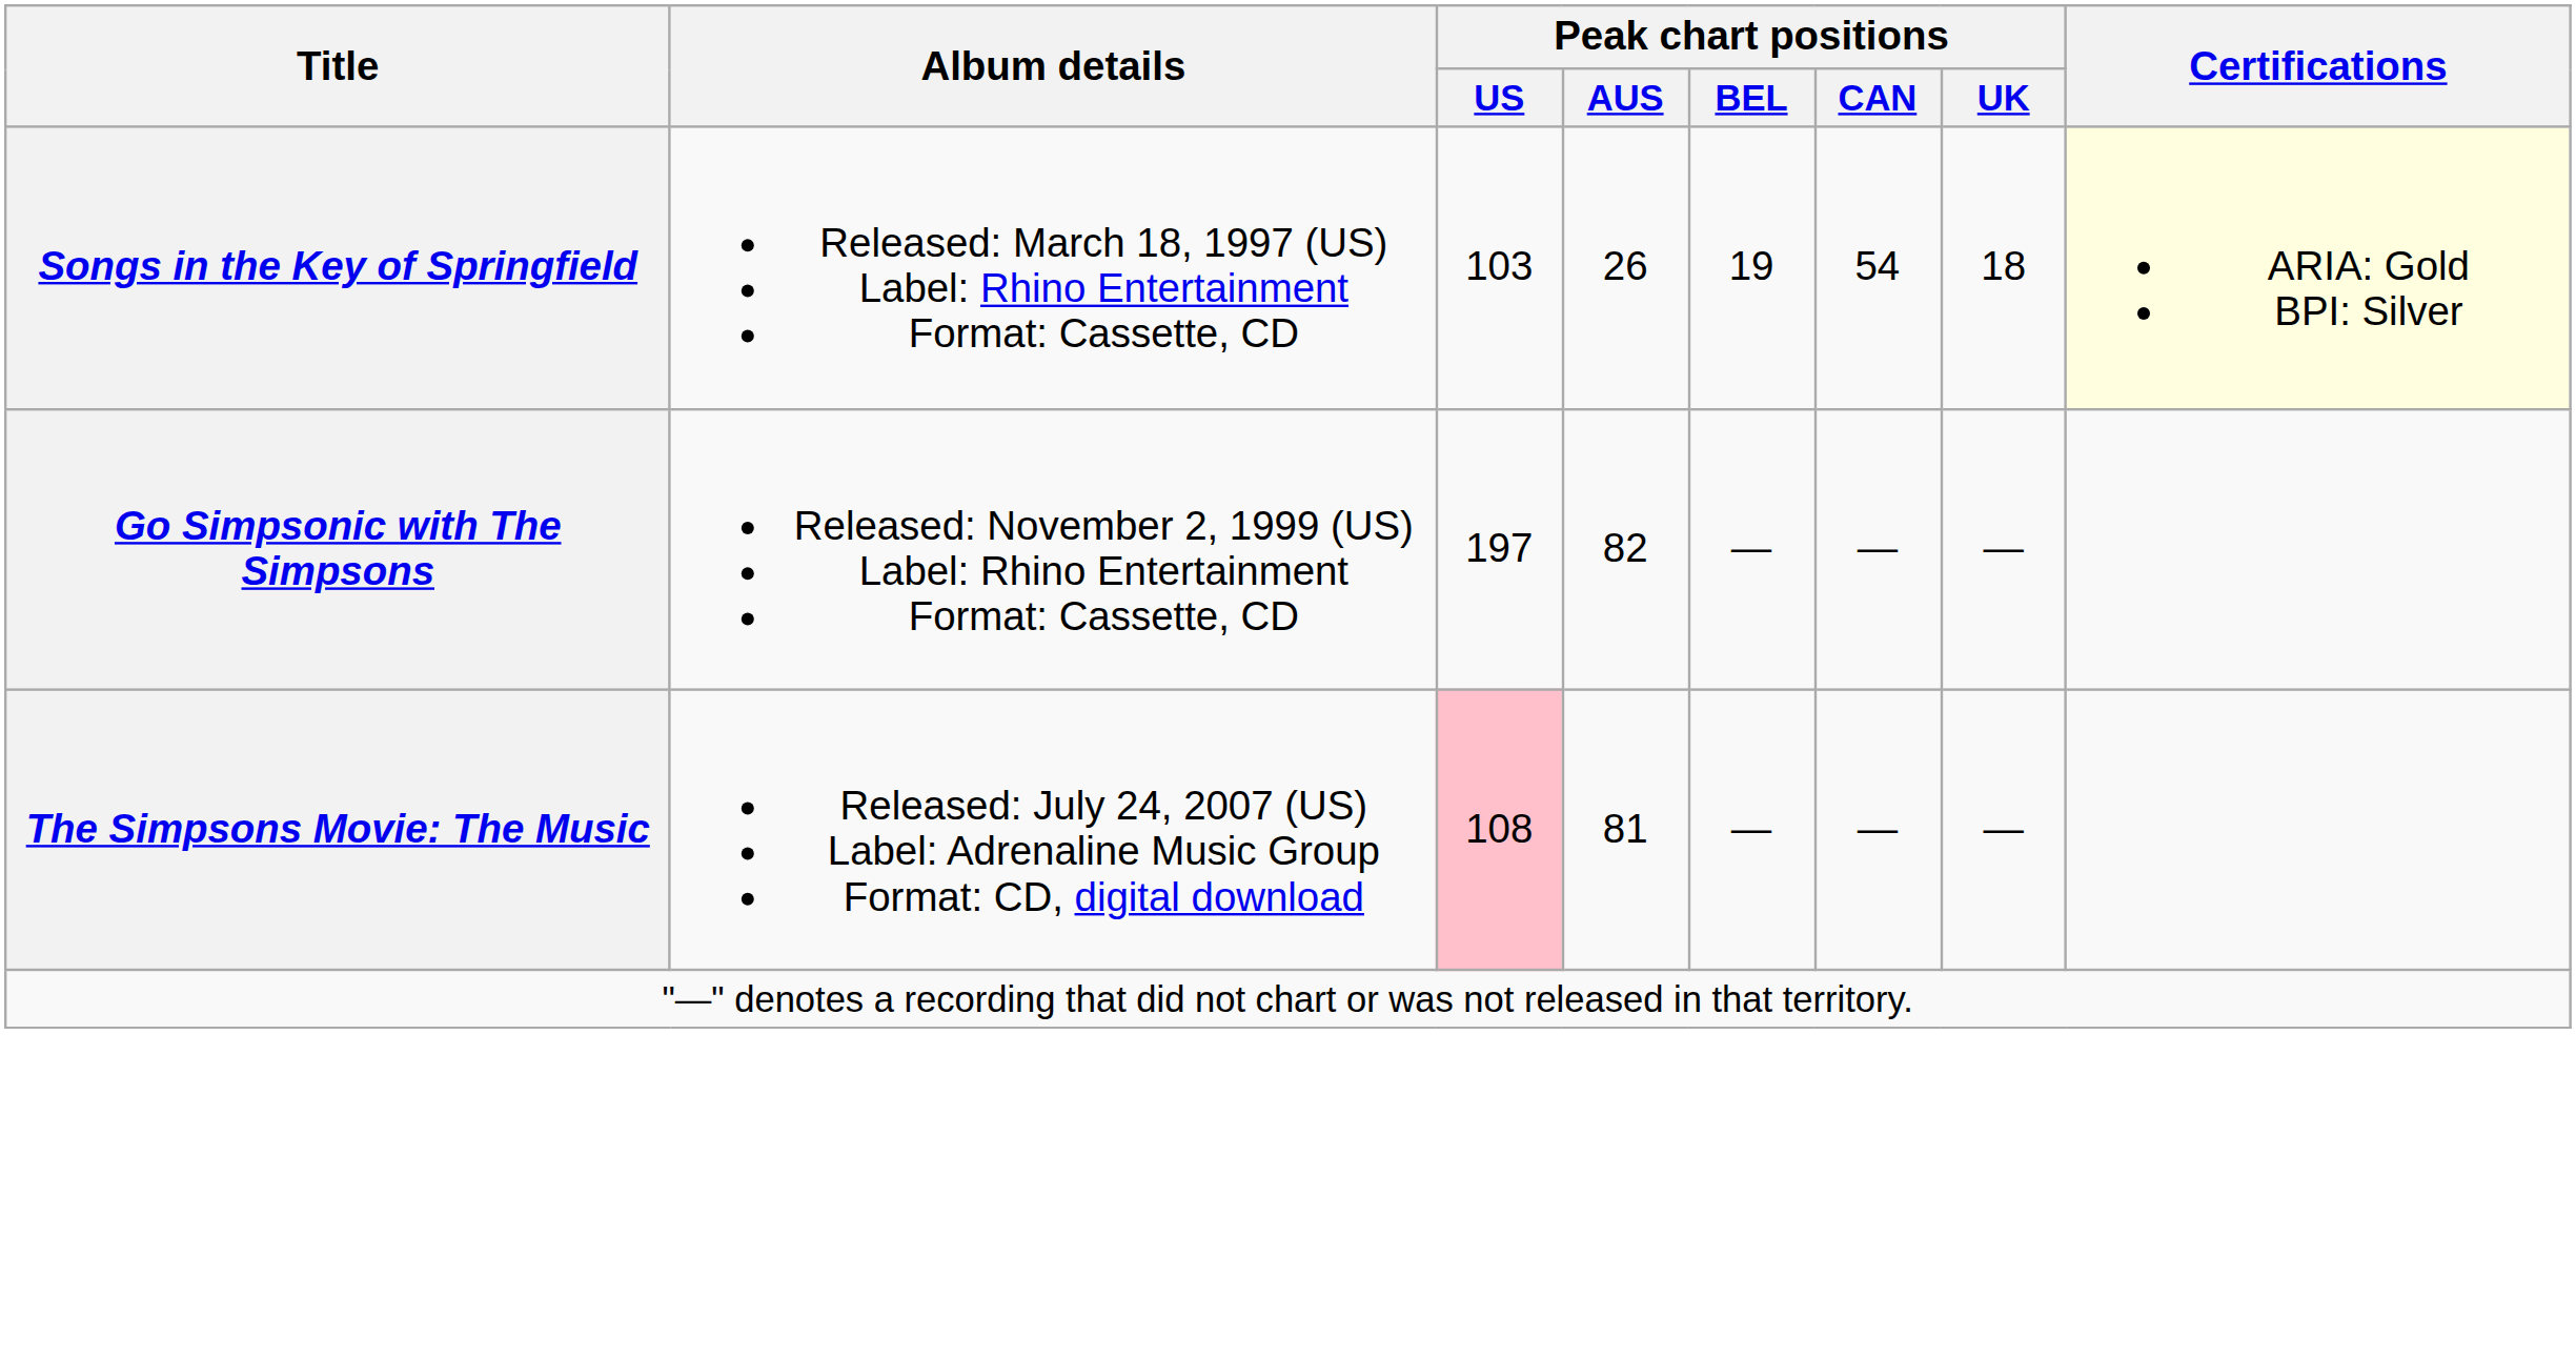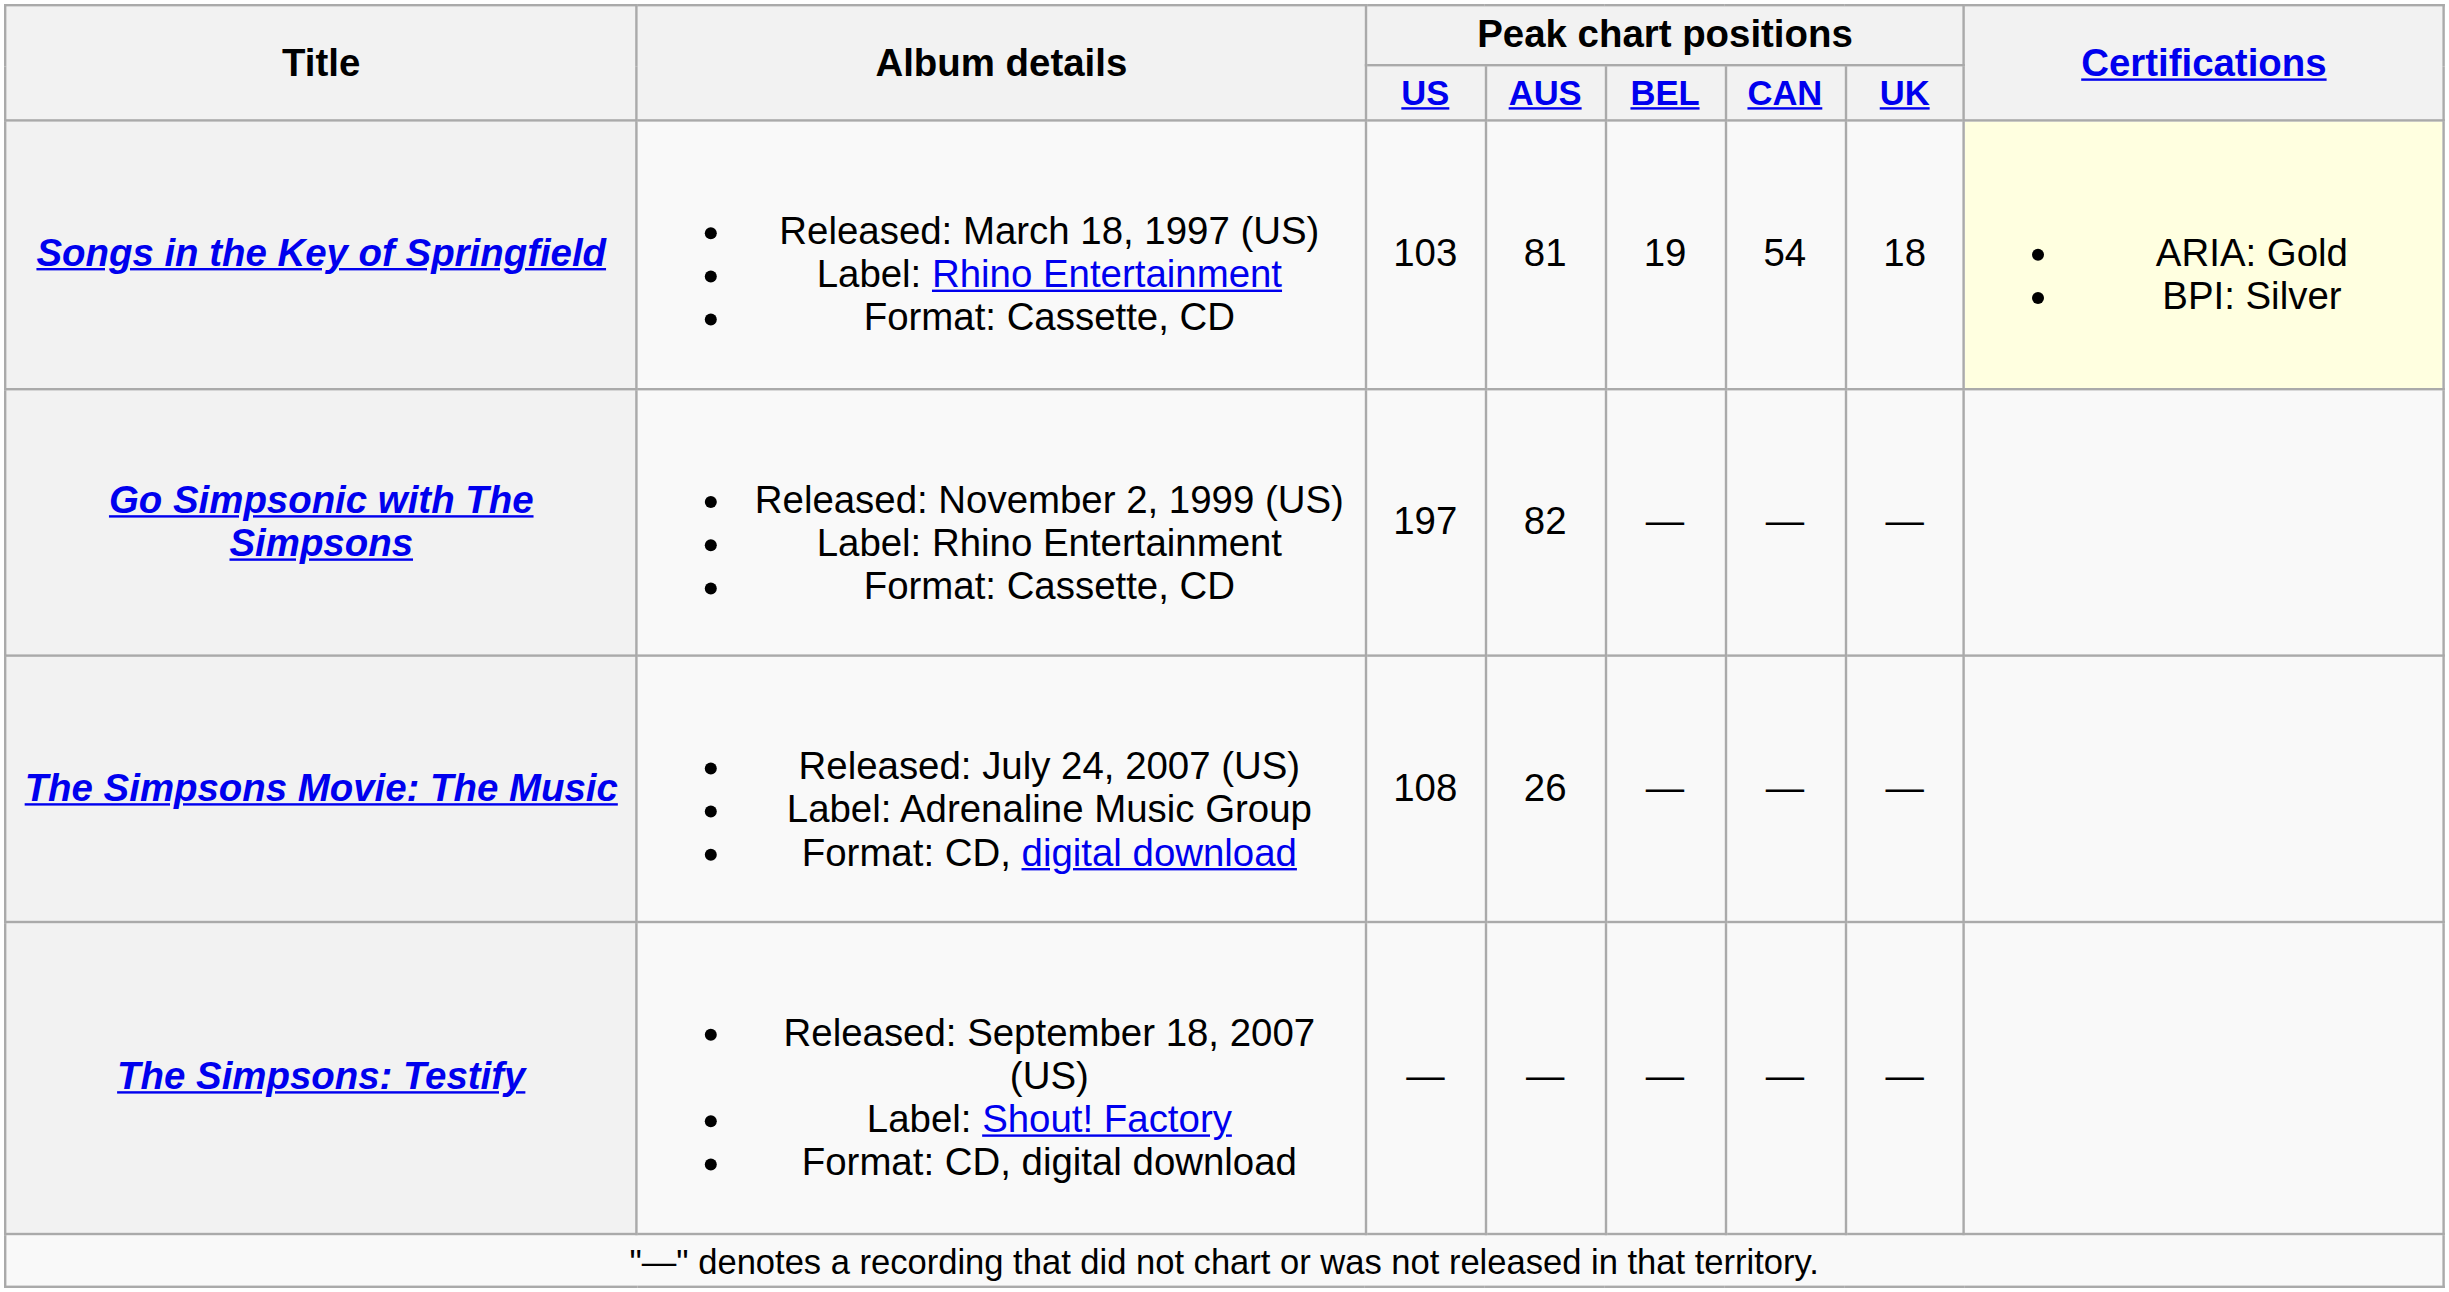Songs in the Key of Springfield | Peak chart positions / AUS: 26 -> 81
The Simpsons Movie: The Music | Peak chart positions / US: pink background -> no background
The Simpsons Movie: The Music | Peak chart positions / AUS: 81 -> 26
+ row: The Simpsons: Testify | Released: September 18, 2007 (US) Label: Shout! Factory Format: CD, digital download | — | — | — | — | —
